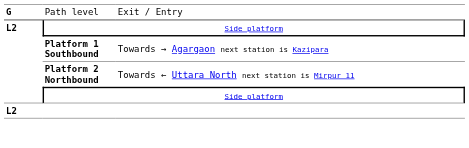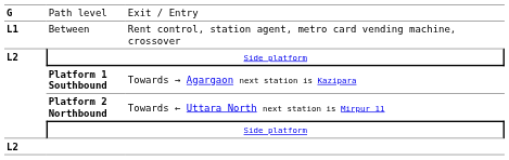+ row: L1 | Between | Rent control, station agent, metro card vending machine, crossover
